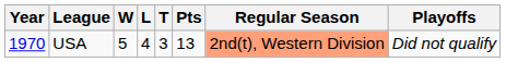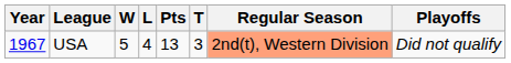columns swapped: T <-> Pts
USA | Year: 1970 -> 1967
